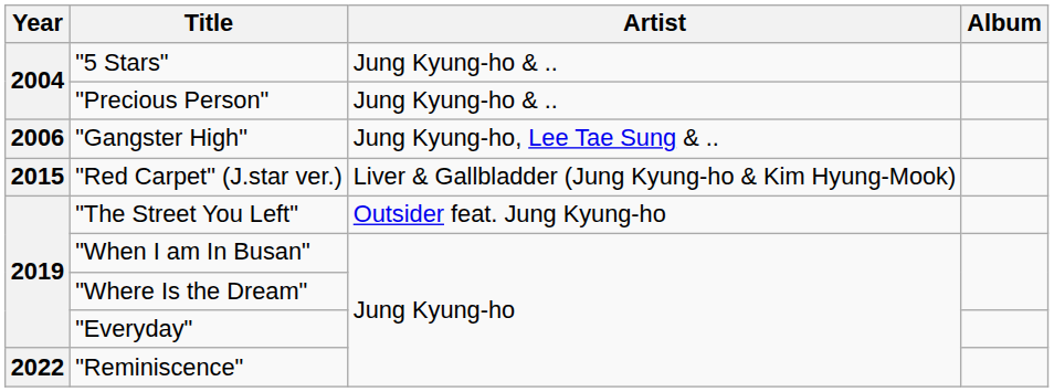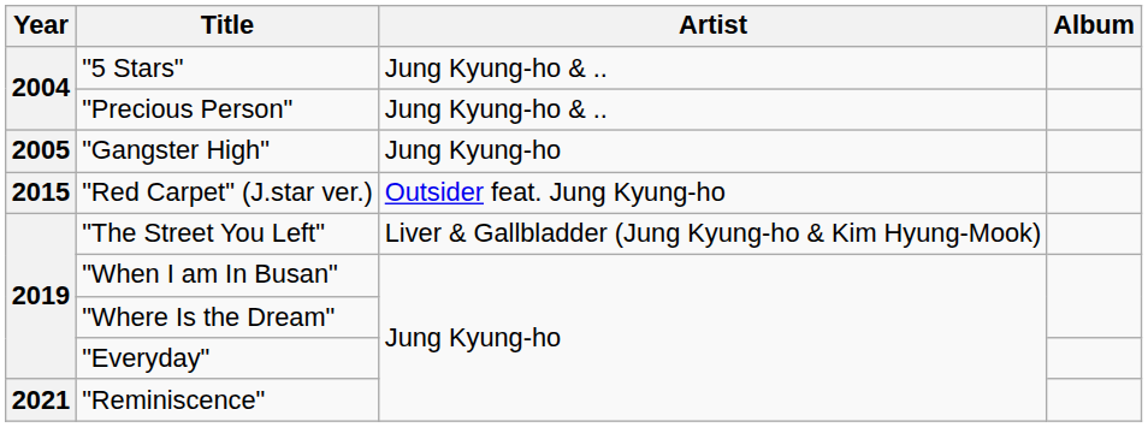"Gangster High" | Year: 2006 -> 2005
"Gangster High" | Artist: Jung Kyung-ho, Lee Tae Sung & .. -> Jung Kyung-ho
"Red Carpet" (J.star ver.) | Artist: Liver & Gallbladder (Jung Kyung-ho & Kim Hyung-Mook) -> Outsider feat. Jung Kyung-ho
"The Street You Left" | Artist: Outsider feat. Jung Kyung-ho -> Liver & Gallbladder (Jung Kyung-ho & Kim Hyung-Mook)
"Reminiscence" | Year: 2022 -> 2021
